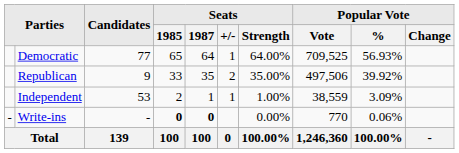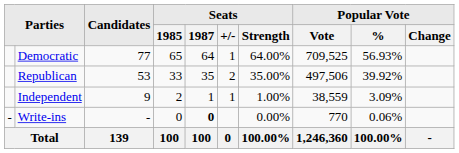Republican | Candidates: 9 -> 53
Independent | Candidates: 53 -> 9
Write-ins | Seats / 1985: bold -> normal
